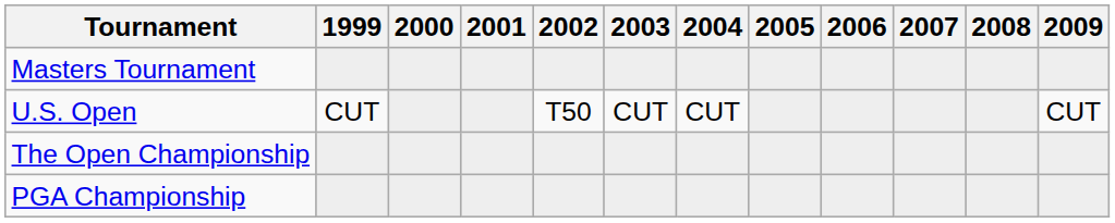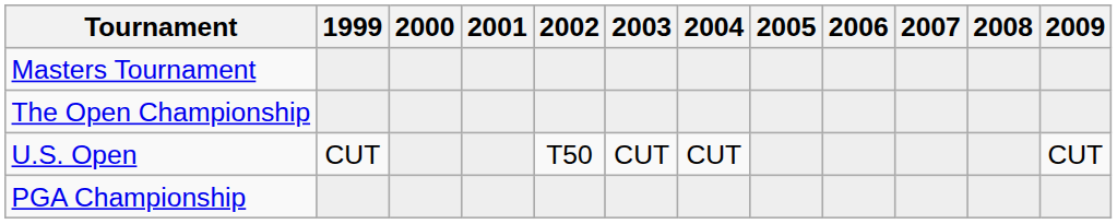rows swapped: U.S. Open <-> The Open Championship
